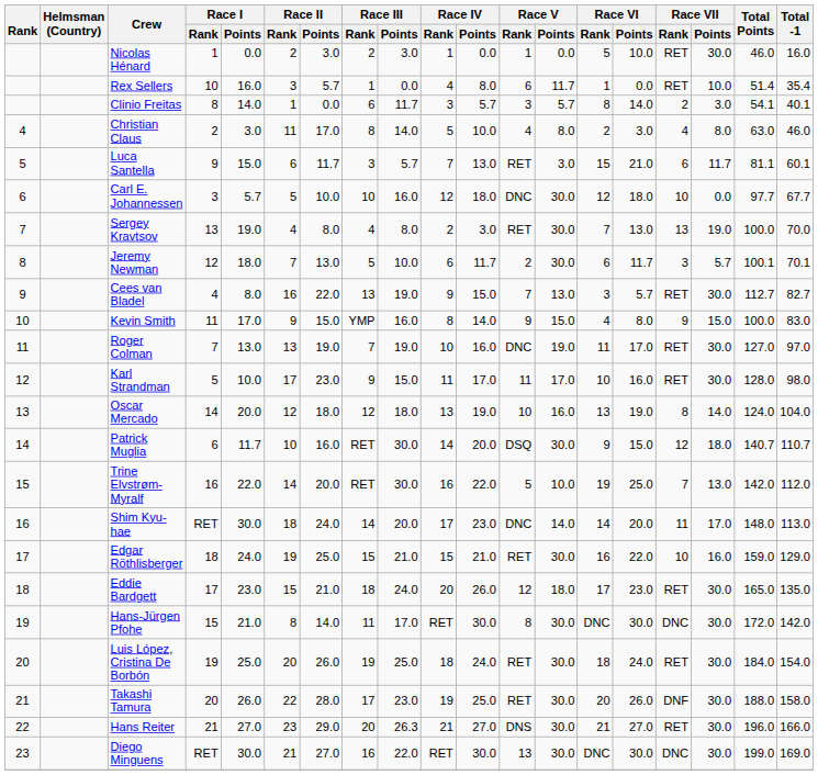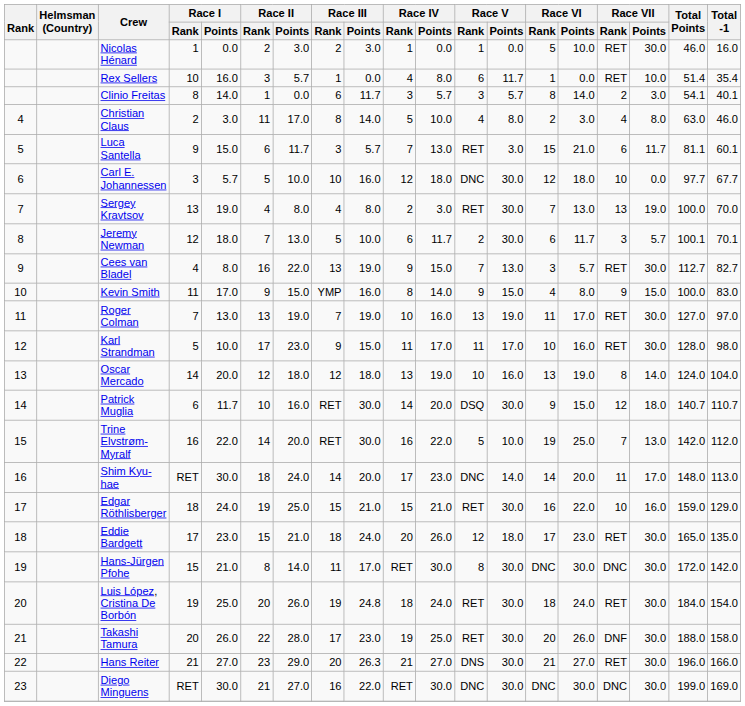Roger Colman | Race V / Rank: DNC -> 13
Luis López, Cristina De Borbón | Race III / Points: 25.0 -> 24.8
Diego Minguens | Race V / Rank: 13 -> DNC
